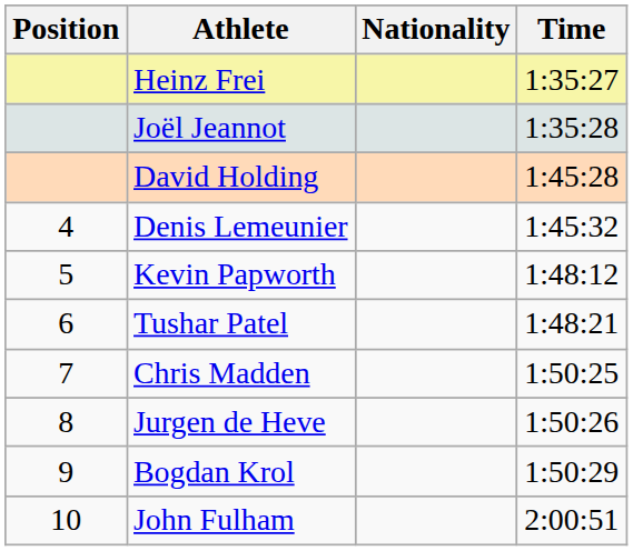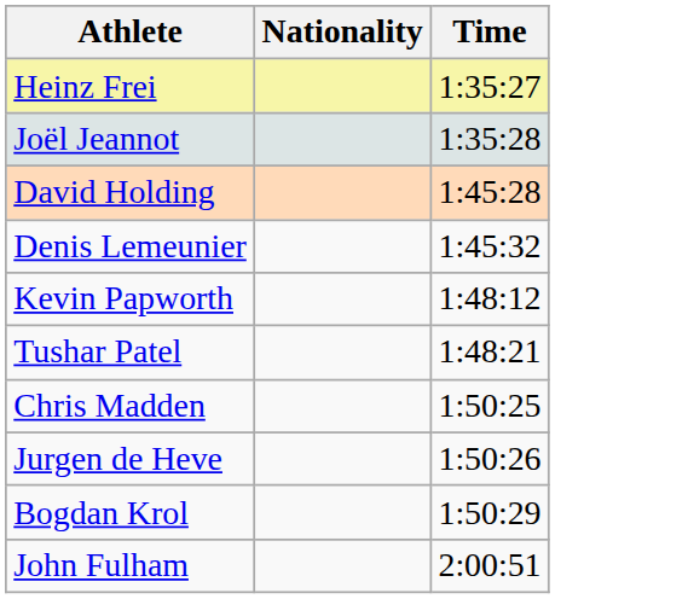- column: Position | 4 | 5 | 6 | 7 | 8 | 9 | 10
